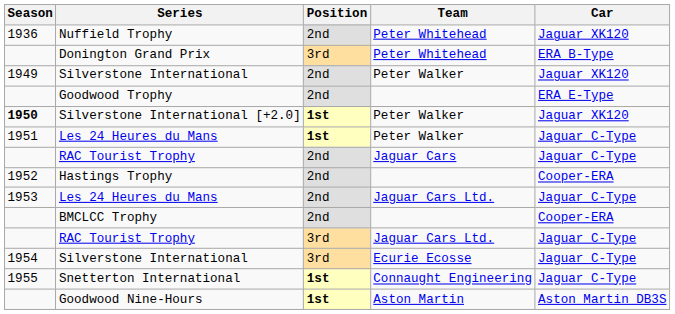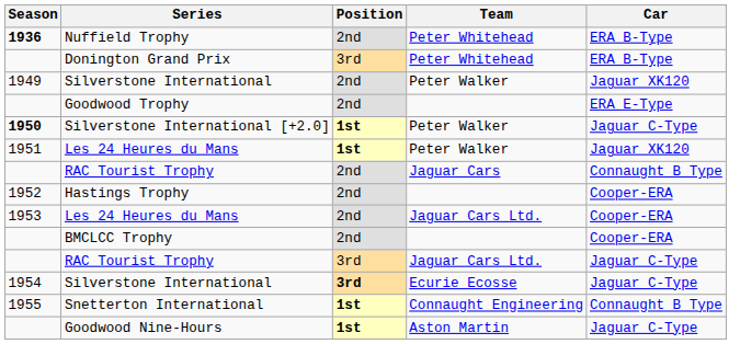Nuffield Trophy | Season: normal -> bold
Nuffield Trophy | Car: Jaguar XK120 -> ERA B-Type
Silverstone International [+2.0] | Car: Jaguar XK120 -> Jaguar C-Type
Les 24 Heures du Mans / Peter Walker | Car: Jaguar C-Type -> Jaguar XK120
RAC Tourist Trophy / Jaguar Cars | Car: Jaguar C-Type -> Connaught B Type
Les 24 Heures du Mans / Jaguar Cars Ltd. | Car: Jaguar C-Type -> Cooper-ERA
Silverstone International / Ecurie Ecosse | Position: normal -> bold
Snetterton International | Car: Jaguar C-Type -> Connaught B Type
Goodwood Nine-Hours | Car: Aston Martin DB3S -> Jaguar C-Type
